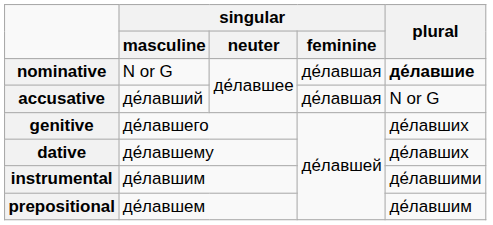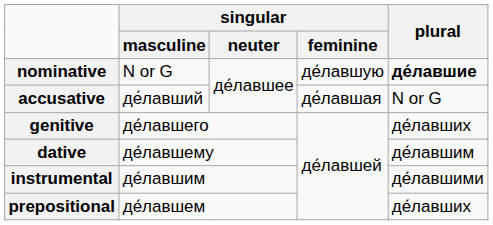nominative | singular / feminine: де́лавшая -> де́лавшую
dative | plural: де́лавших -> де́лавшим
prepositional | plural: де́лавшим -> де́лавших
